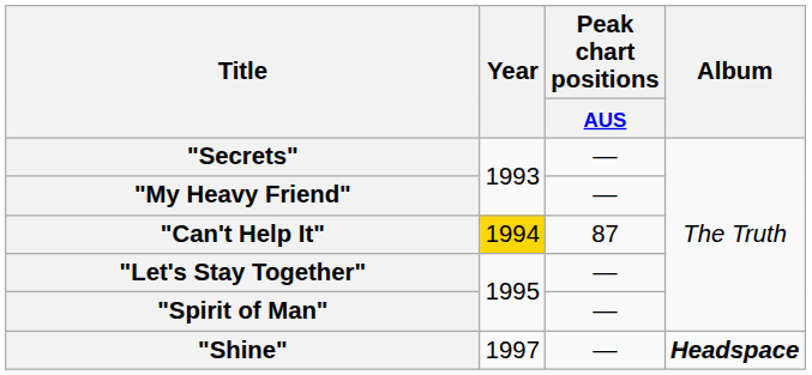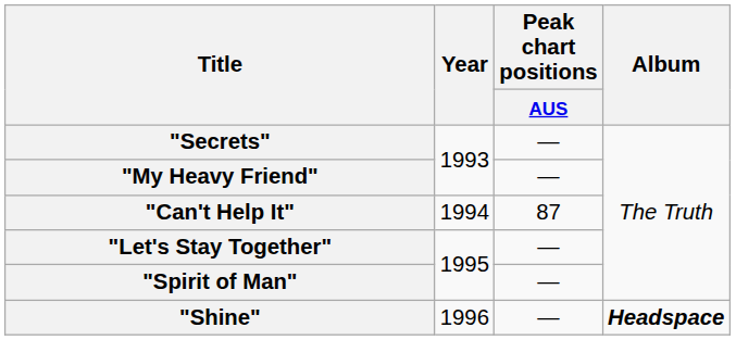"Can't Help It" | Year: gold background -> no background
"Shine" | Year: 1997 -> 1996
